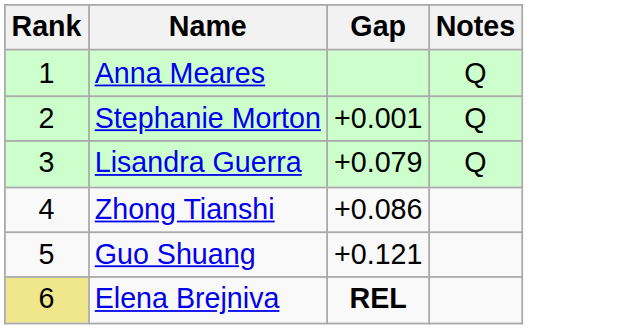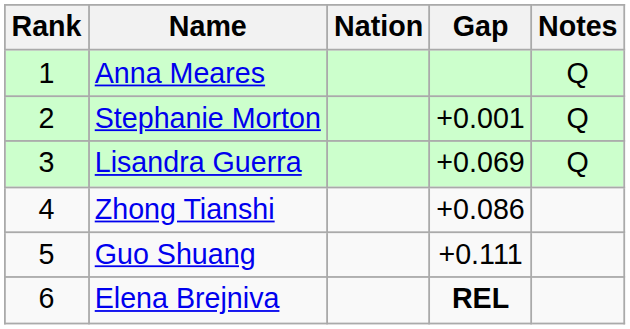+ column: Nation
Lisandra Guerra | Gap: +0.079 -> +0.069
Guo Shuang | Gap: +0.121 -> +0.111
Elena Brejniva | Rank: khaki background -> no background
